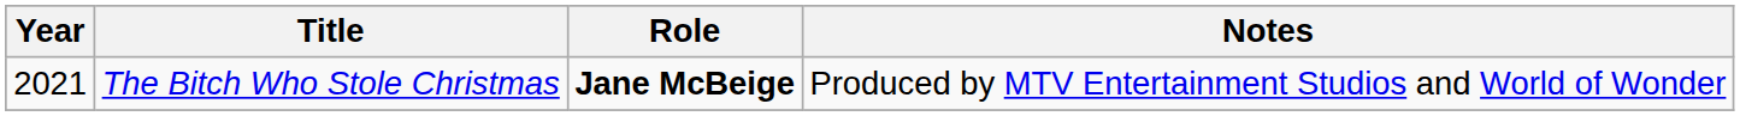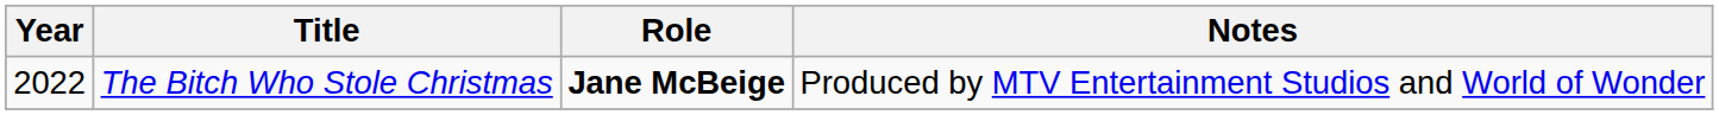The Bitch Who Stole Christmas | Year: 2021 -> 2022
